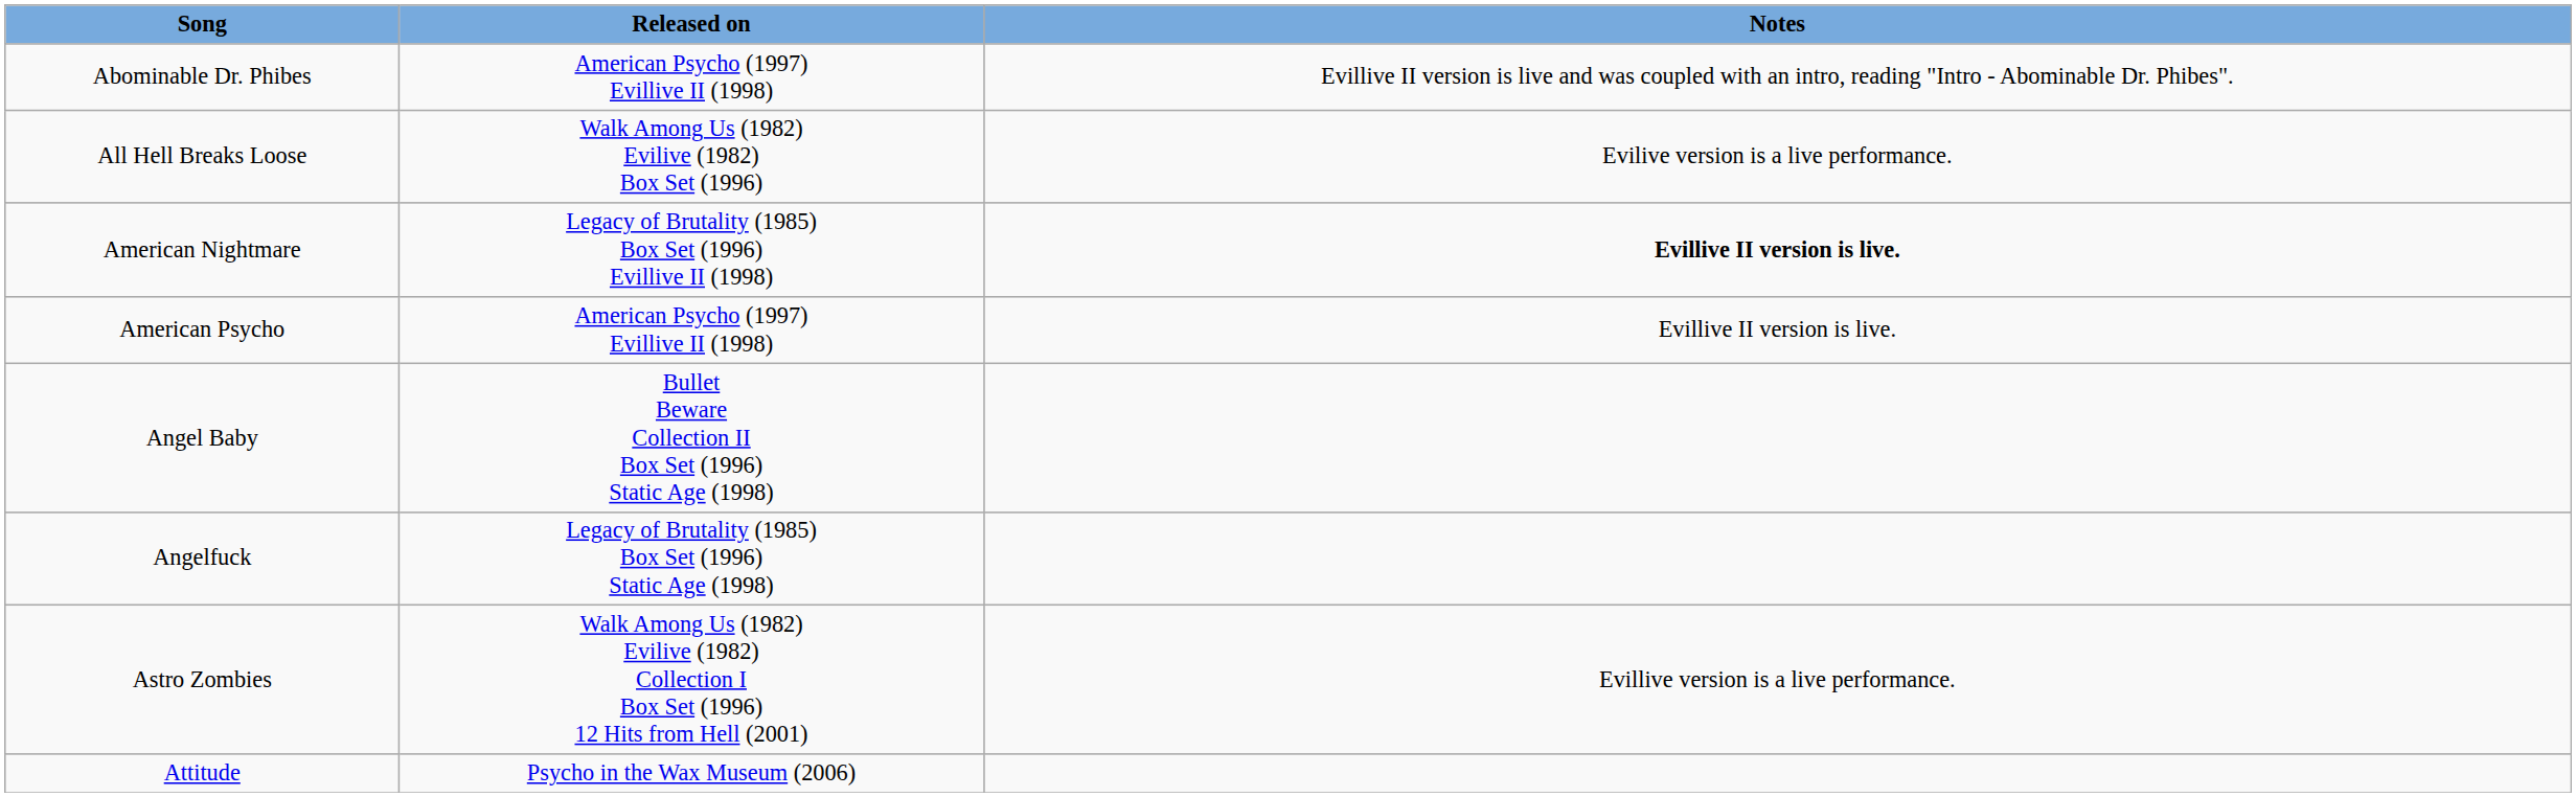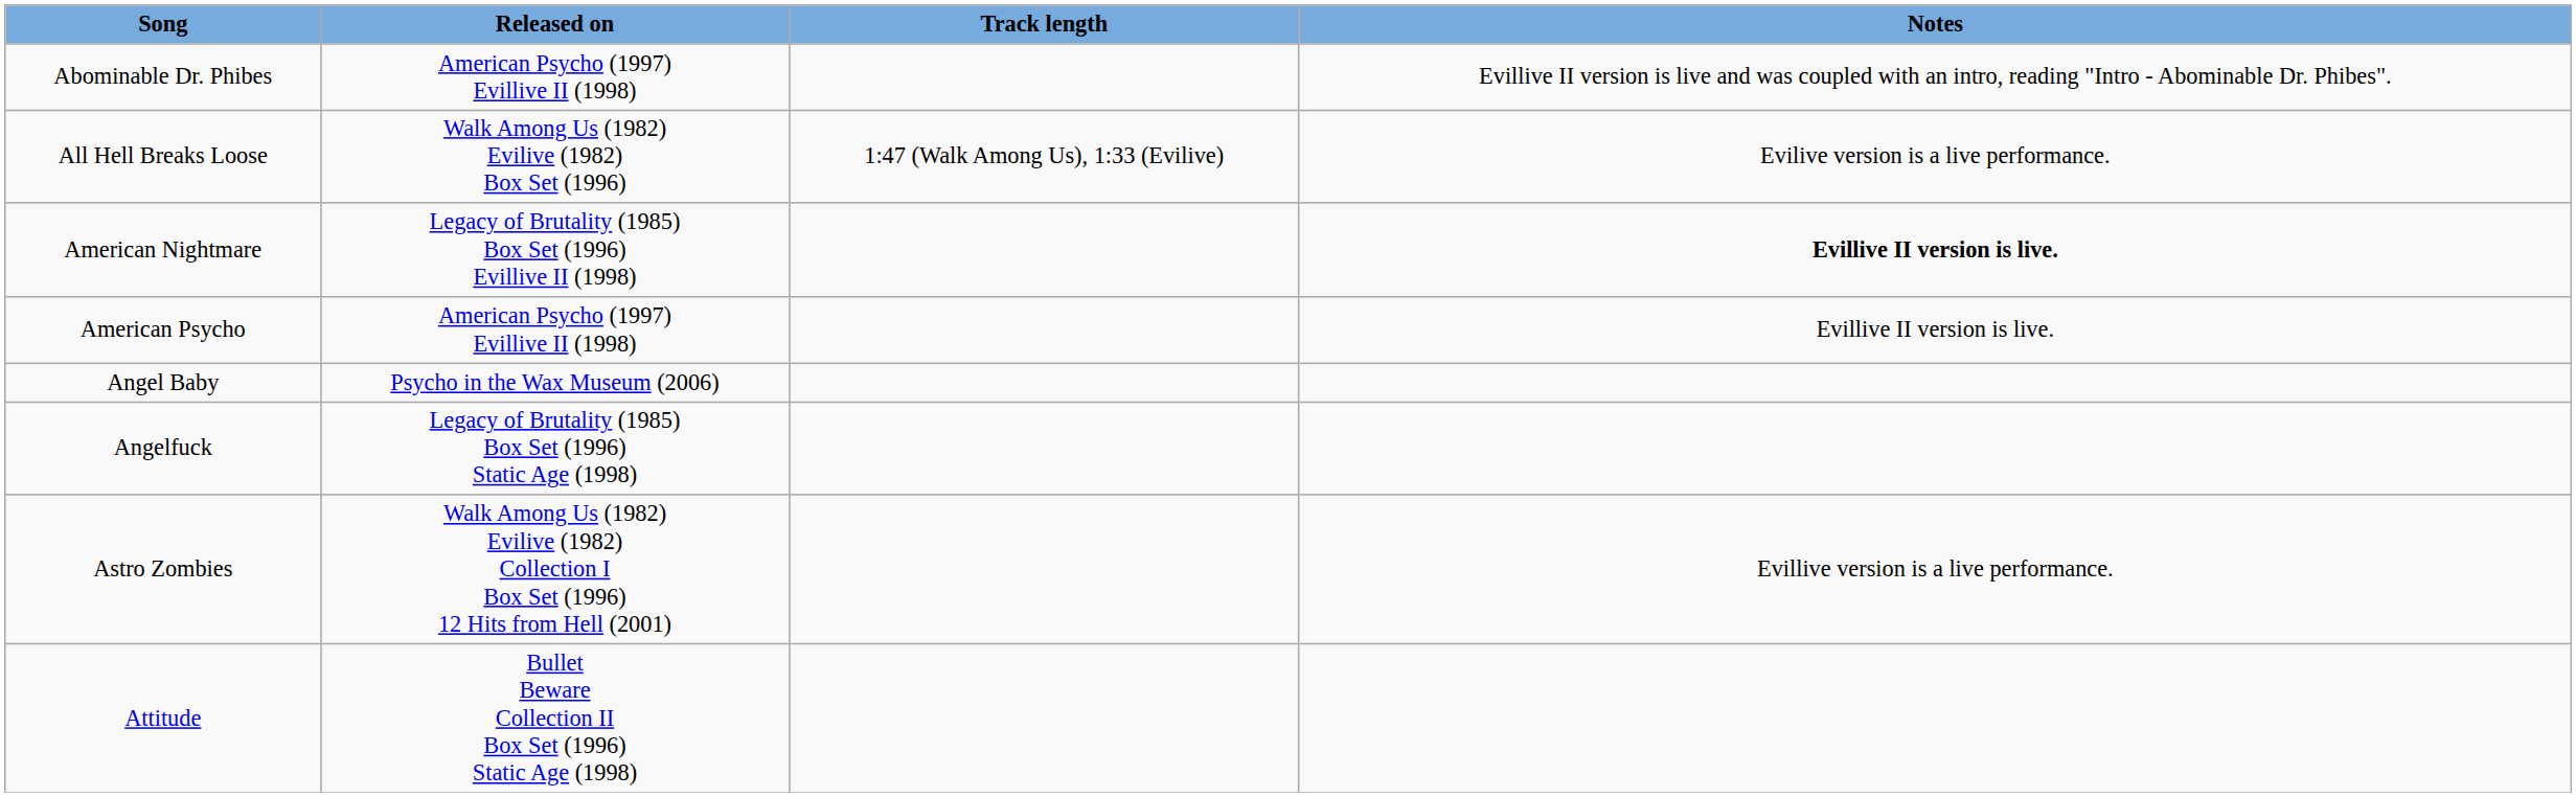+ column: Track length | 1:47 (Walk Among Us), 1:33 (Evilive)
Angel Baby | Released on: Bullet Beware Collection II Box Set (1996) Static Age (1998) -> Psycho in the Wax Museum (2006)
Attitude | Released on: Psycho in the Wax Museum (2006) -> Bullet Beware Collection II Box Set (1996) Static Age (1998)
